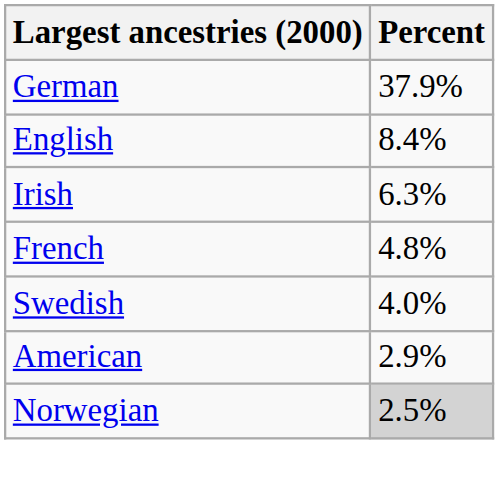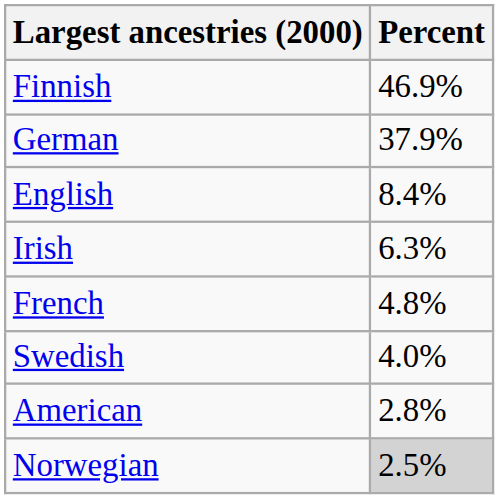+ row: Finnish | 46.9%
American | Percent: 2.9% -> 2.8%
